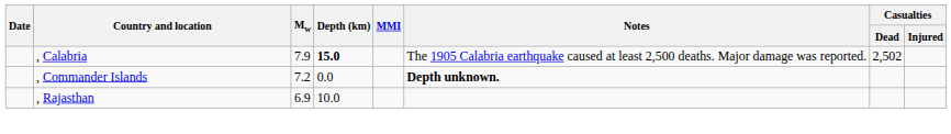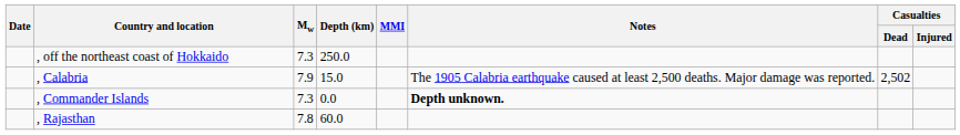+ row: , off the northeast coast of Hokkaido | 7.3 | 250.0
, Calabria | Depth (km): bold -> normal
, Commander Islands | Mw: 7.2 -> 7.3
, Rajasthan | Mw: 6.9 -> 7.8
, Rajasthan | Depth (km): 10.0 -> 60.0
